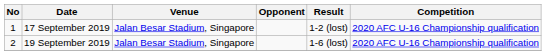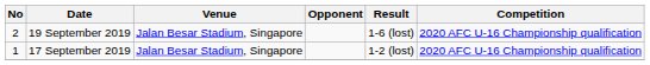rows swapped: 17 September 2019 <-> 19 September 2019
